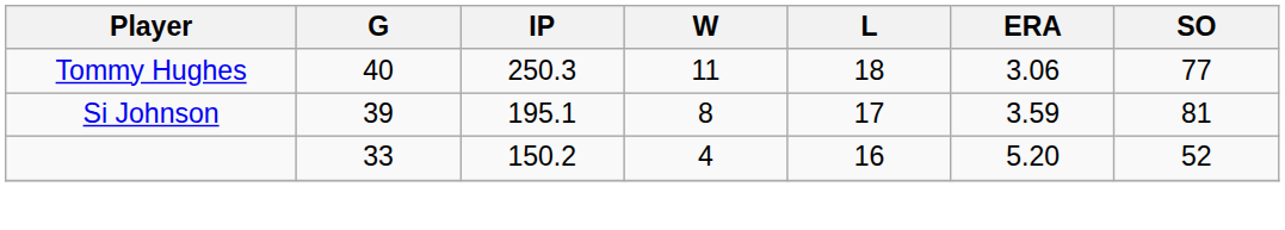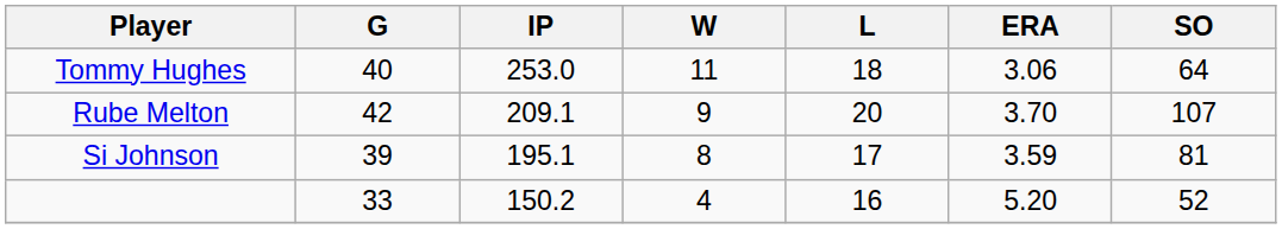Tommy Hughes | IP: 250.3 -> 253.0
Tommy Hughes | SO: 77 -> 64
+ row: Rube Melton | 42 | 209.1 | 9 | 20 | 3.70 | 107
